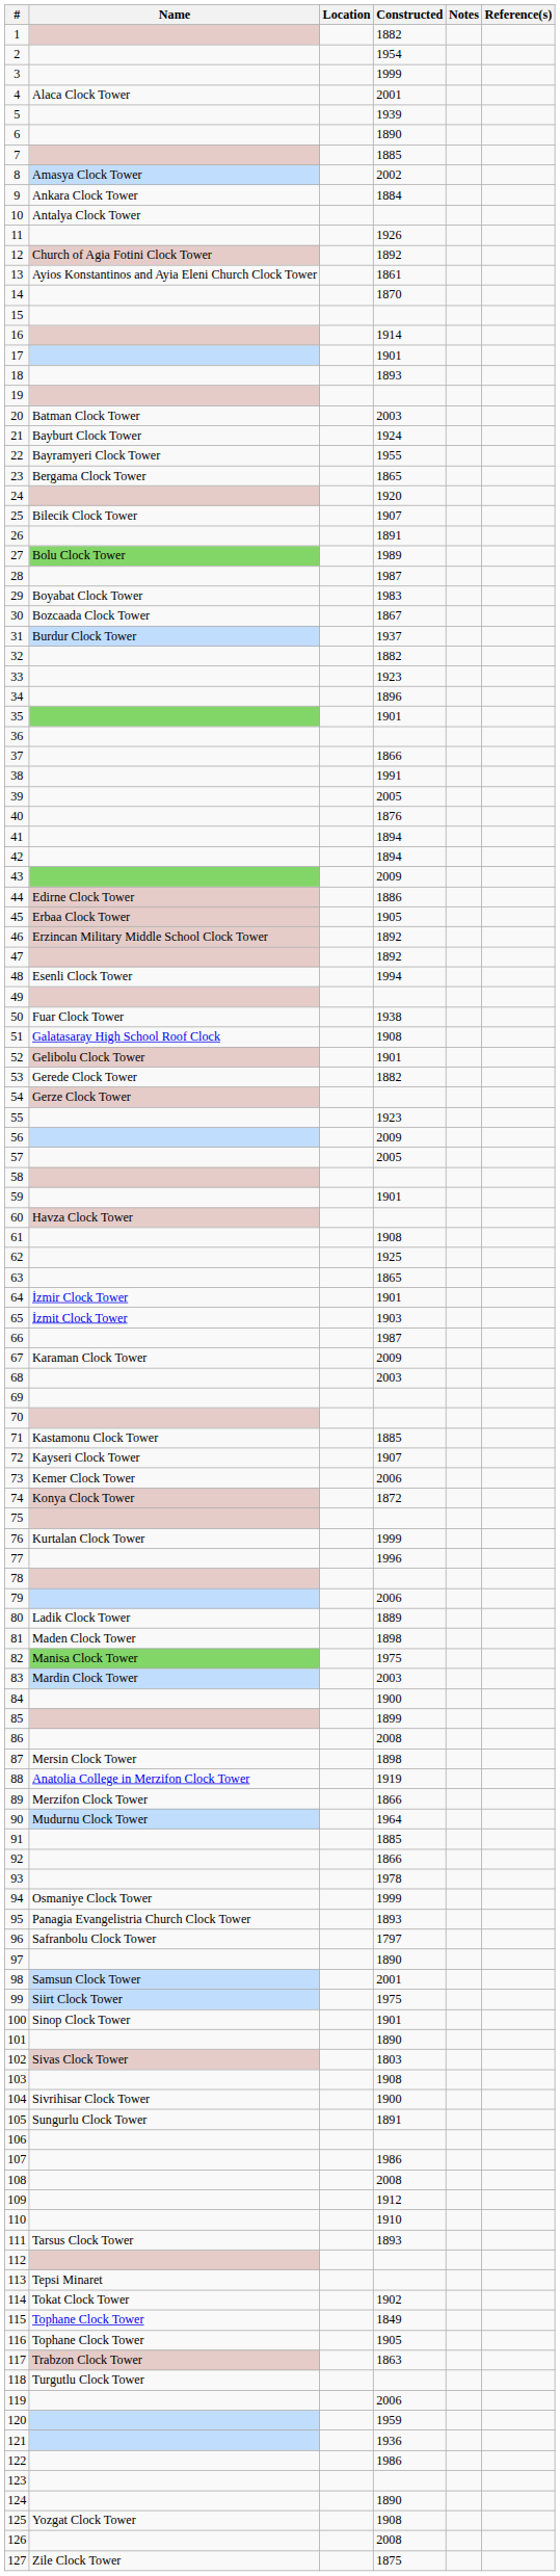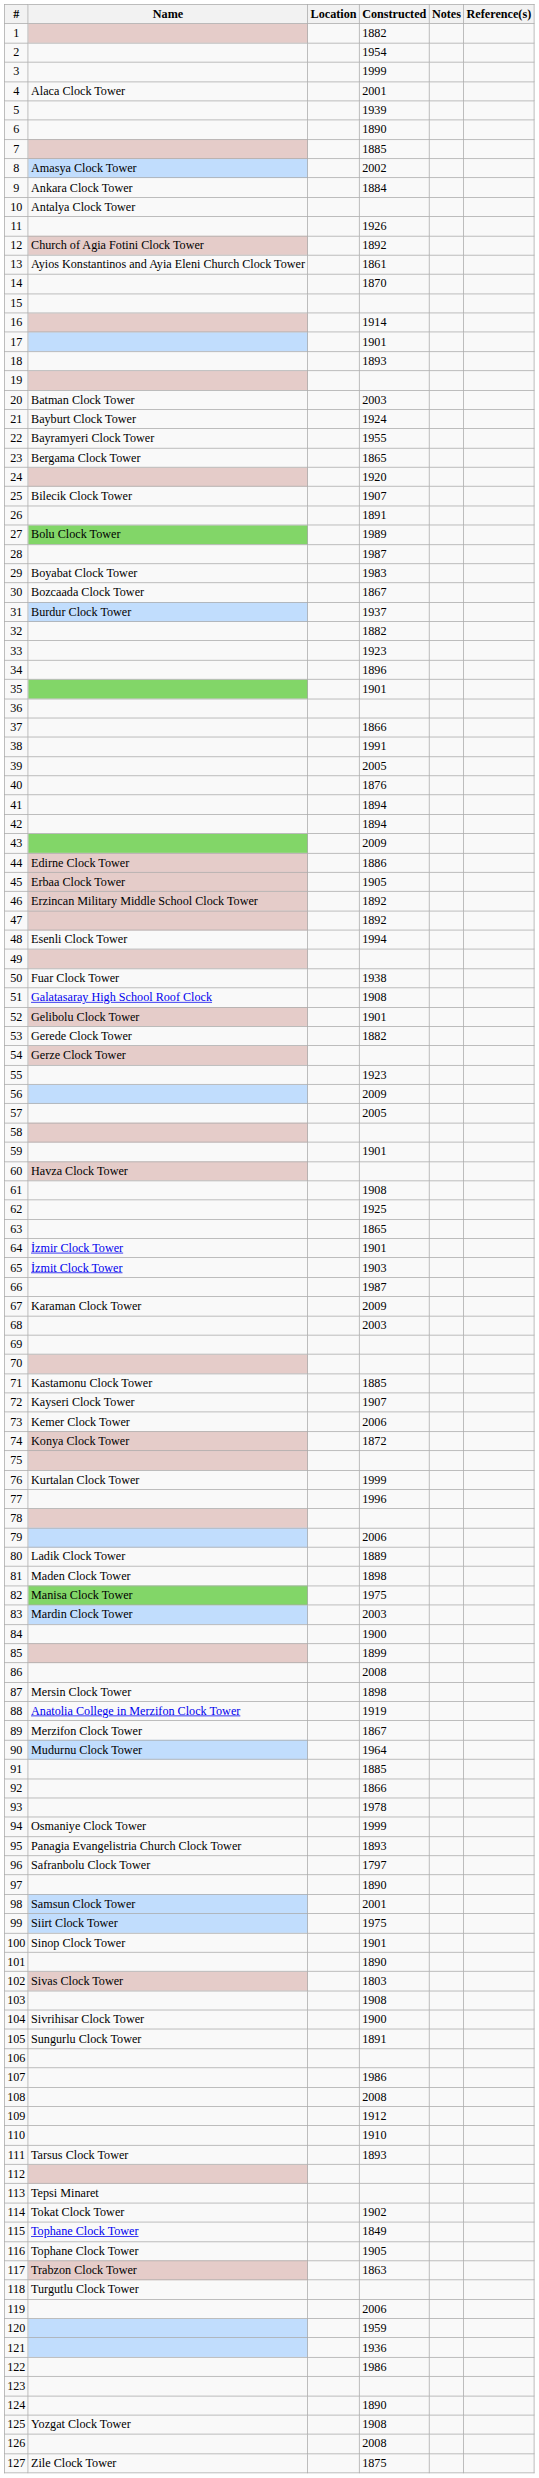89 | Constructed: 1866 -> 1867
